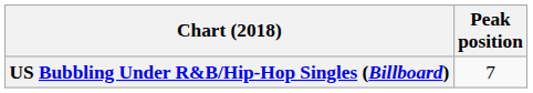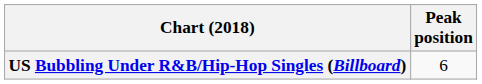US Bubbling Under R&B/Hip-Hop Singles (Billboard) | Peak position: 7 -> 6
